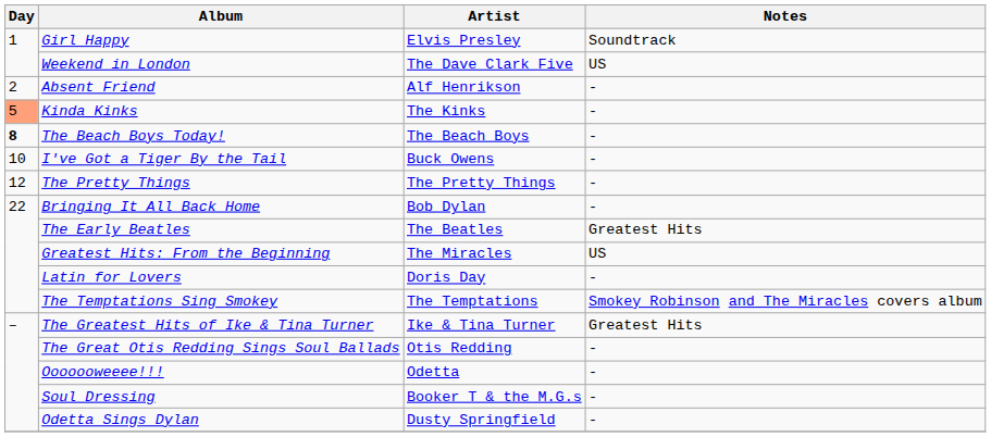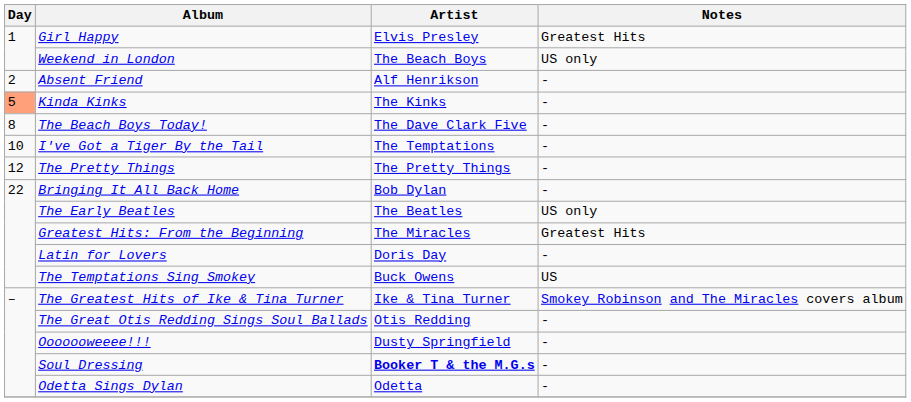Girl Happy | Notes: Soundtrack -> Greatest Hits
Weekend in London | Artist: The Dave Clark Five -> The Beach Boys
Weekend in London | Notes: US -> US only
The Beach Boys Today! | Day: bold -> normal
The Beach Boys Today! | Artist: The Beach Boys -> The Dave Clark Five
I've Got a Tiger By the Tail | Artist: Buck Owens -> The Temptations
The Early Beatles | Notes: Greatest Hits -> US only
Greatest Hits: From the Beginning | Notes: US -> Greatest Hits
The Temptations Sing Smokey | Artist: The Temptations -> Buck Owens
The Temptations Sing Smokey | Notes: Smokey Robinson and The Miracles covers album -> US
The Greatest Hits of Ike & Tina Turner | Notes: Greatest Hits -> Smokey Robinson and The Miracles covers album
Ooooooweeee!!! | Artist: Odetta -> Dusty Springfield
Soul Dressing | Artist: normal -> bold
Odetta Sings Dylan | Artist: Dusty Springfield -> Odetta
